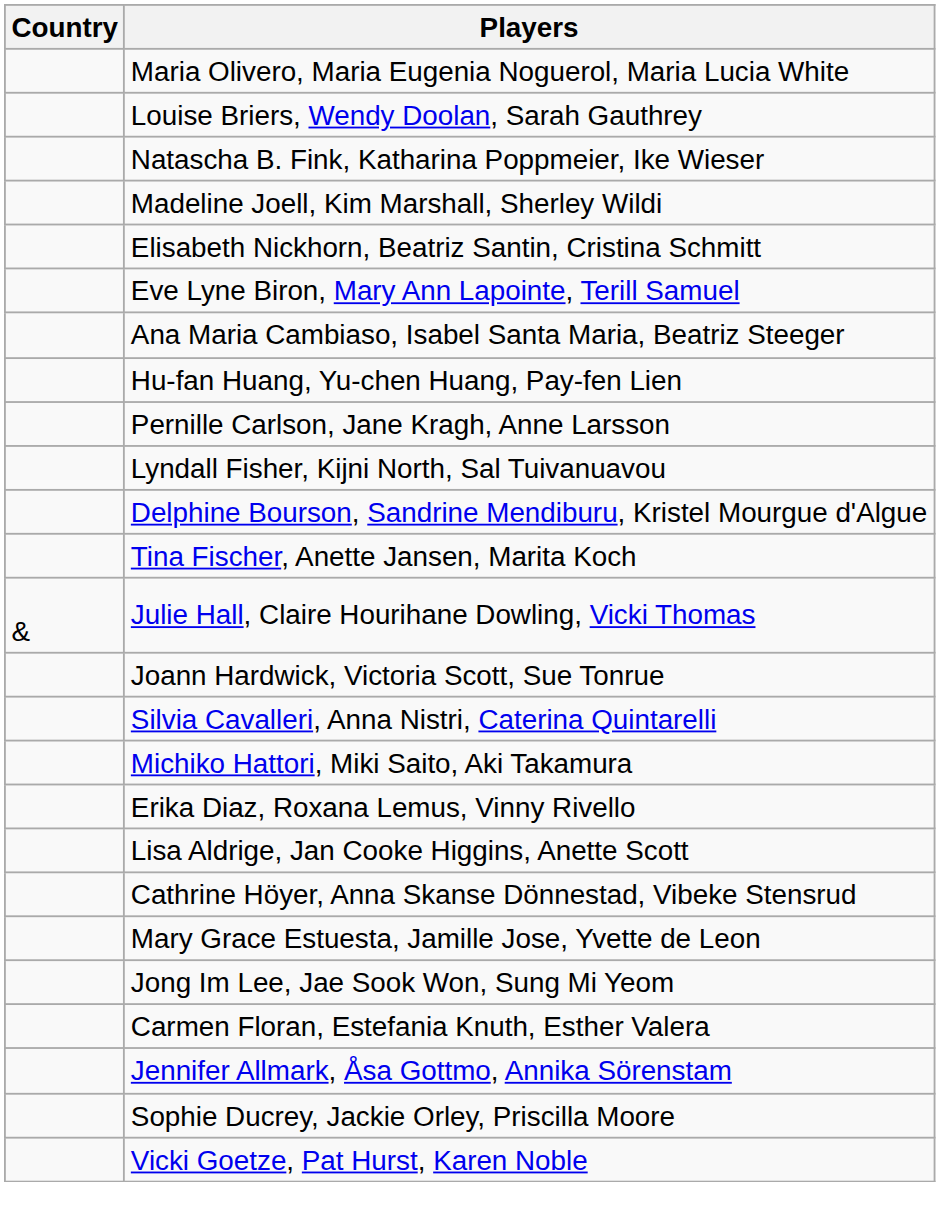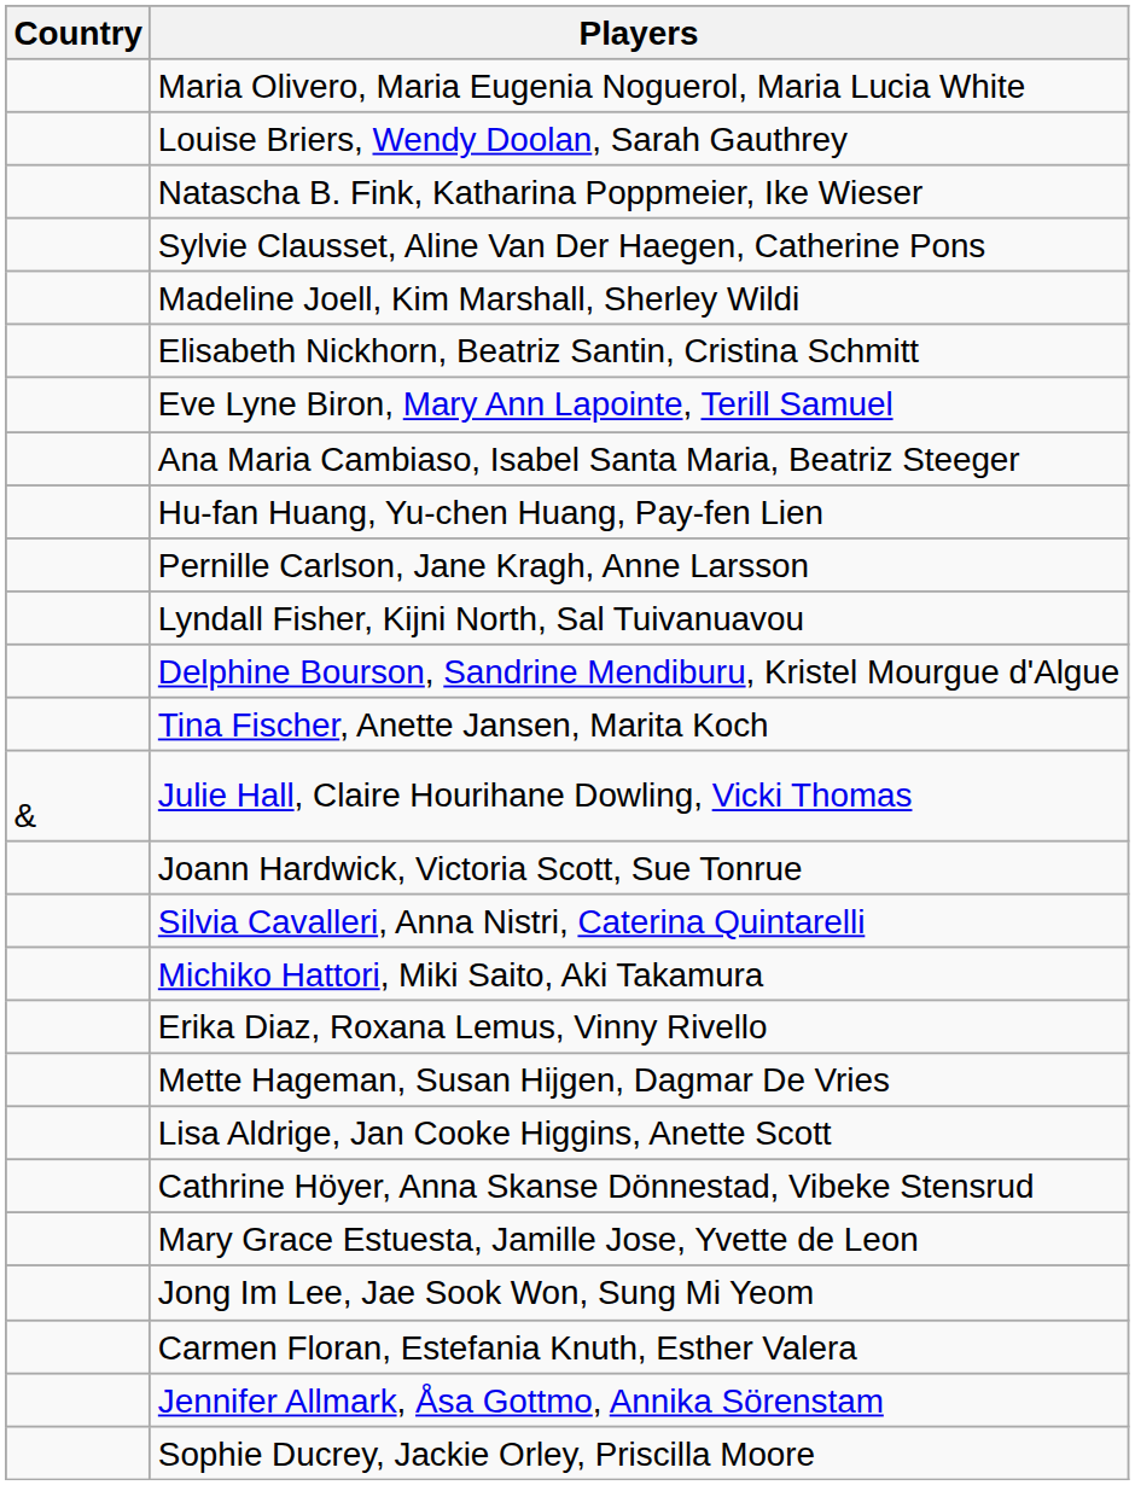+ row: Sylvie Clausset, Aline Van Der Haegen, Catherine Pons
+ row: Mette Hageman, Susan Hijgen, Dagmar De Vries
- row: Vicki Goetze, Pat Hurst, Karen Noble
